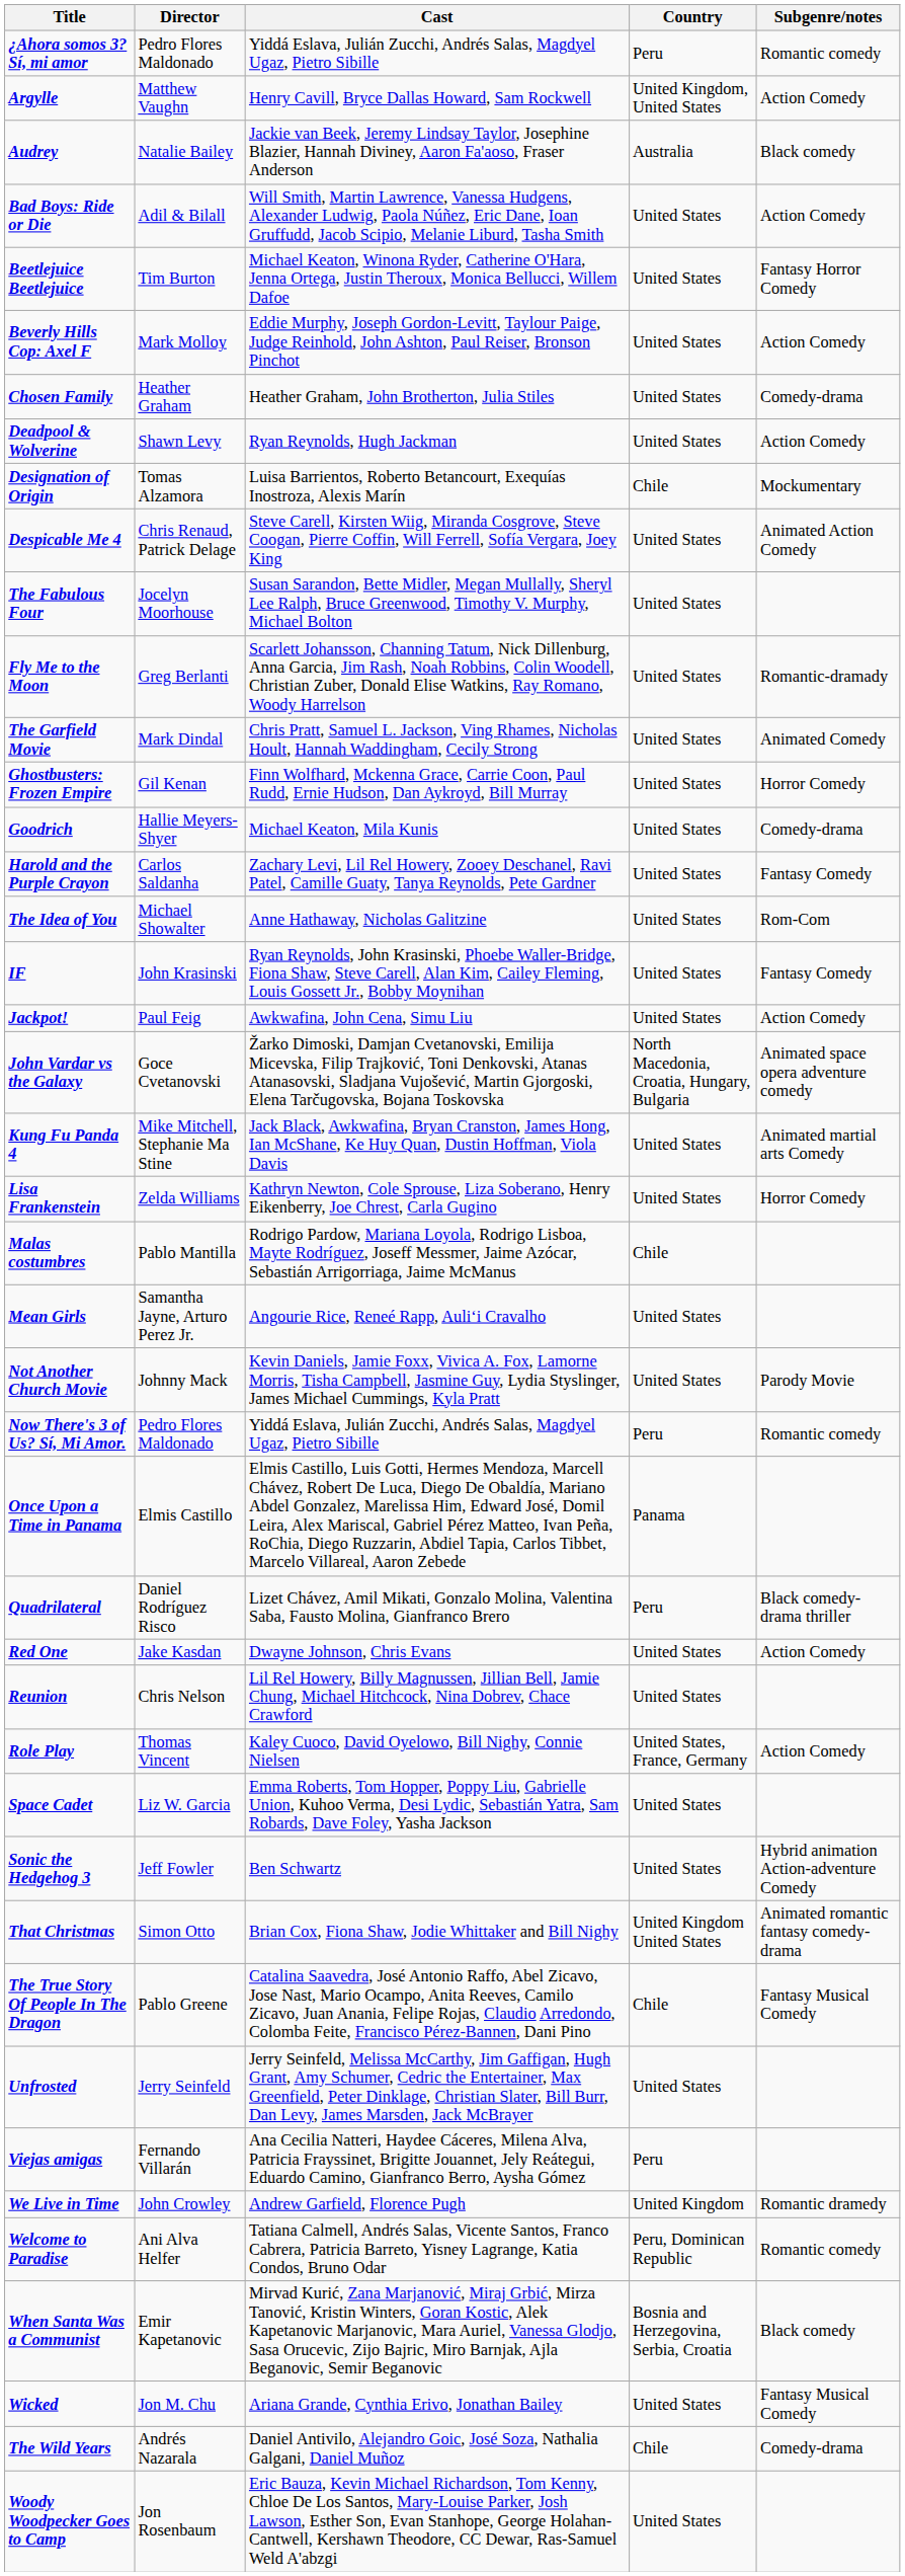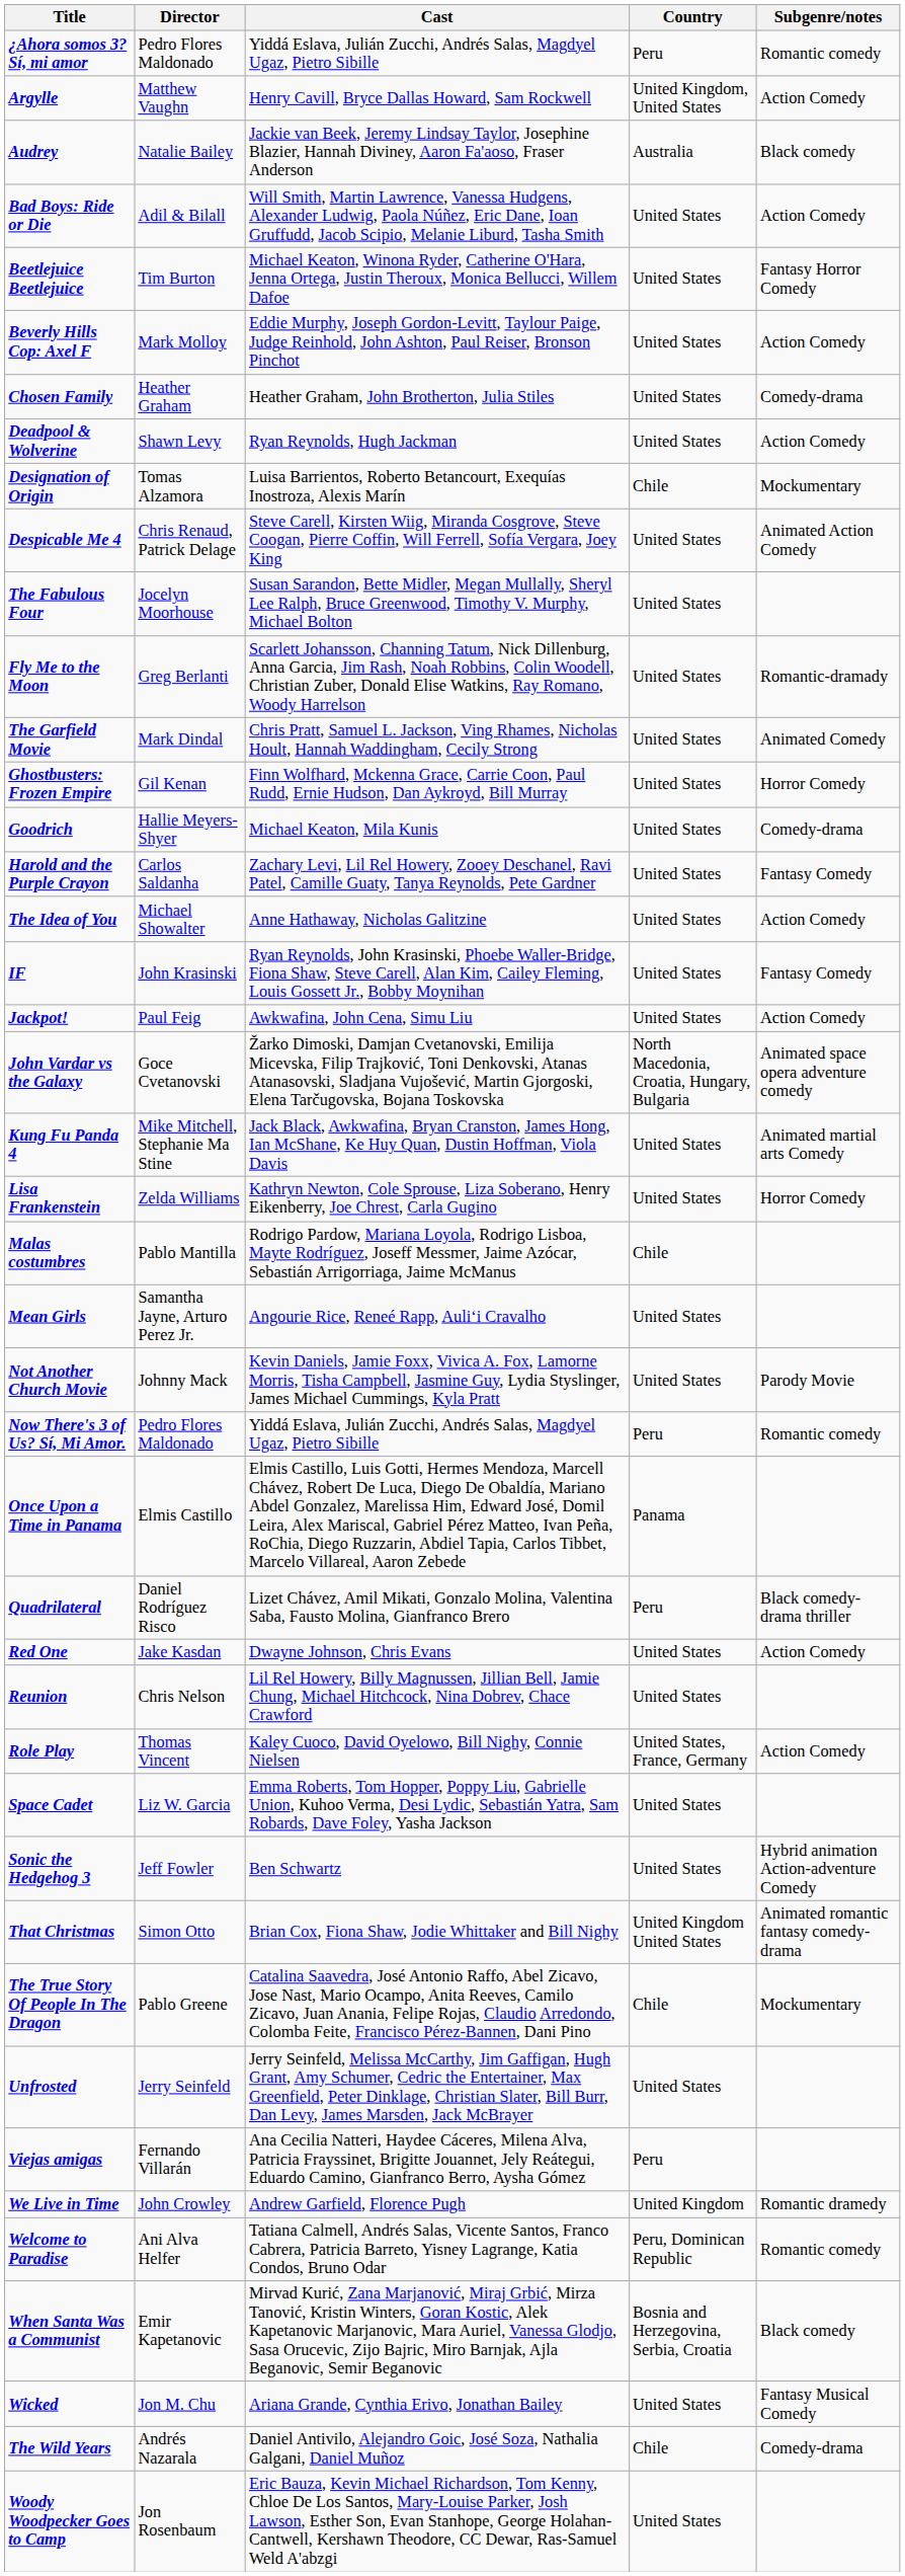The Idea of You | Subgenre/notes: Rom-Com -> Action Comedy
The True Story Of People In The Dragon | Subgenre/notes: Fantasy Musical Comedy -> Mockumentary
